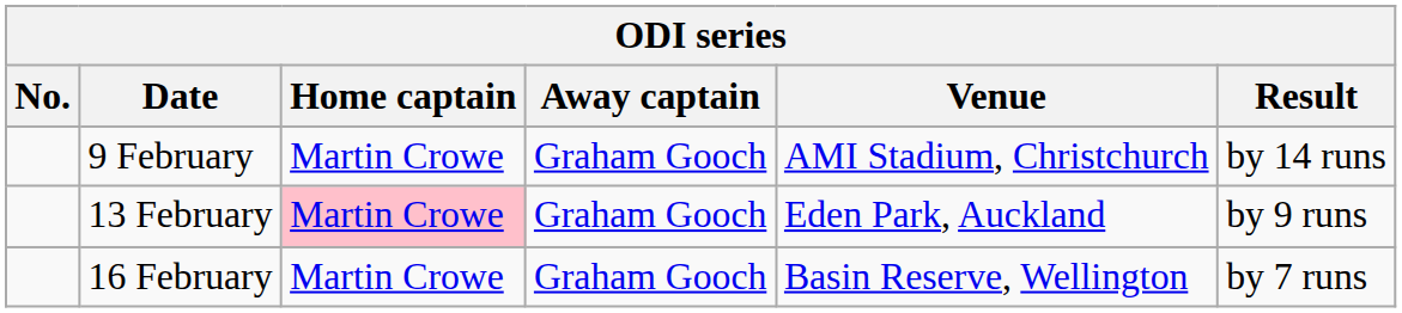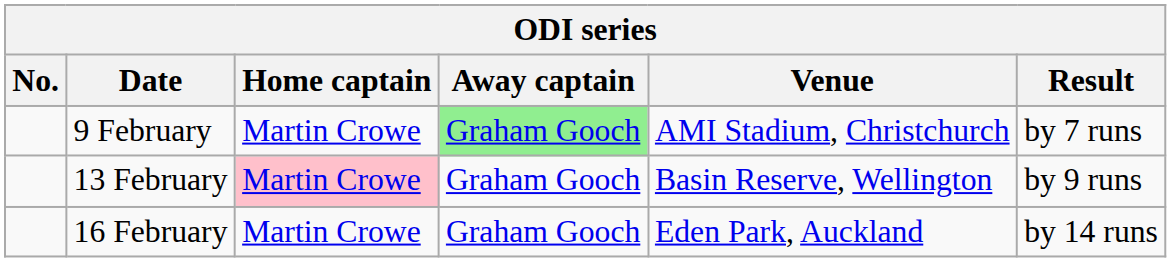9 February | Away captain: no background -> lightgreen background
9 February | Result: by 14 runs -> by 7 runs
13 February | Venue: Eden Park, Auckland -> Basin Reserve, Wellington
16 February | Venue: Basin Reserve, Wellington -> Eden Park, Auckland
16 February | Result: by 7 runs -> by 14 runs
